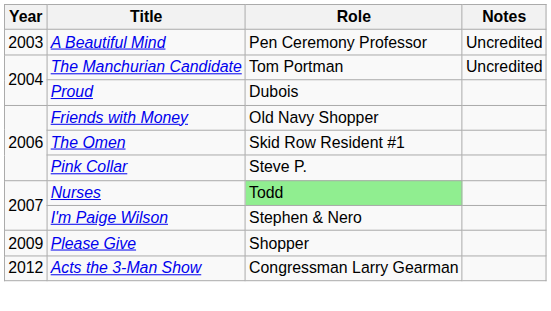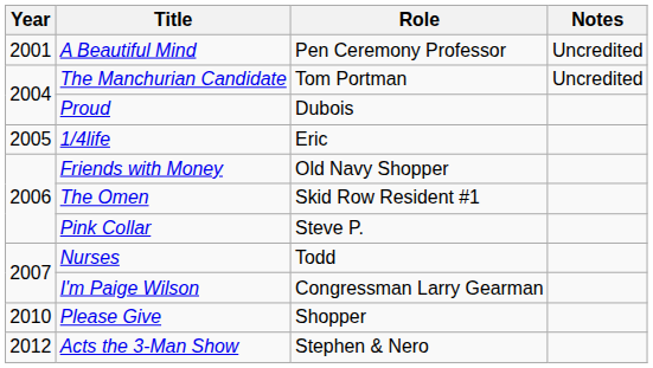A Beautiful Mind | Year: 2003 -> 2001
+ row: 2005 | 1/4life | Eric
Nurses | Role: lightgreen background -> no background
I'm Paige Wilson | Role: Stephen & Nero -> Congressman Larry Gearman
Please Give | Year: 2009 -> 2010
Acts the 3-Man Show | Role: Congressman Larry Gearman -> Stephen & Nero
